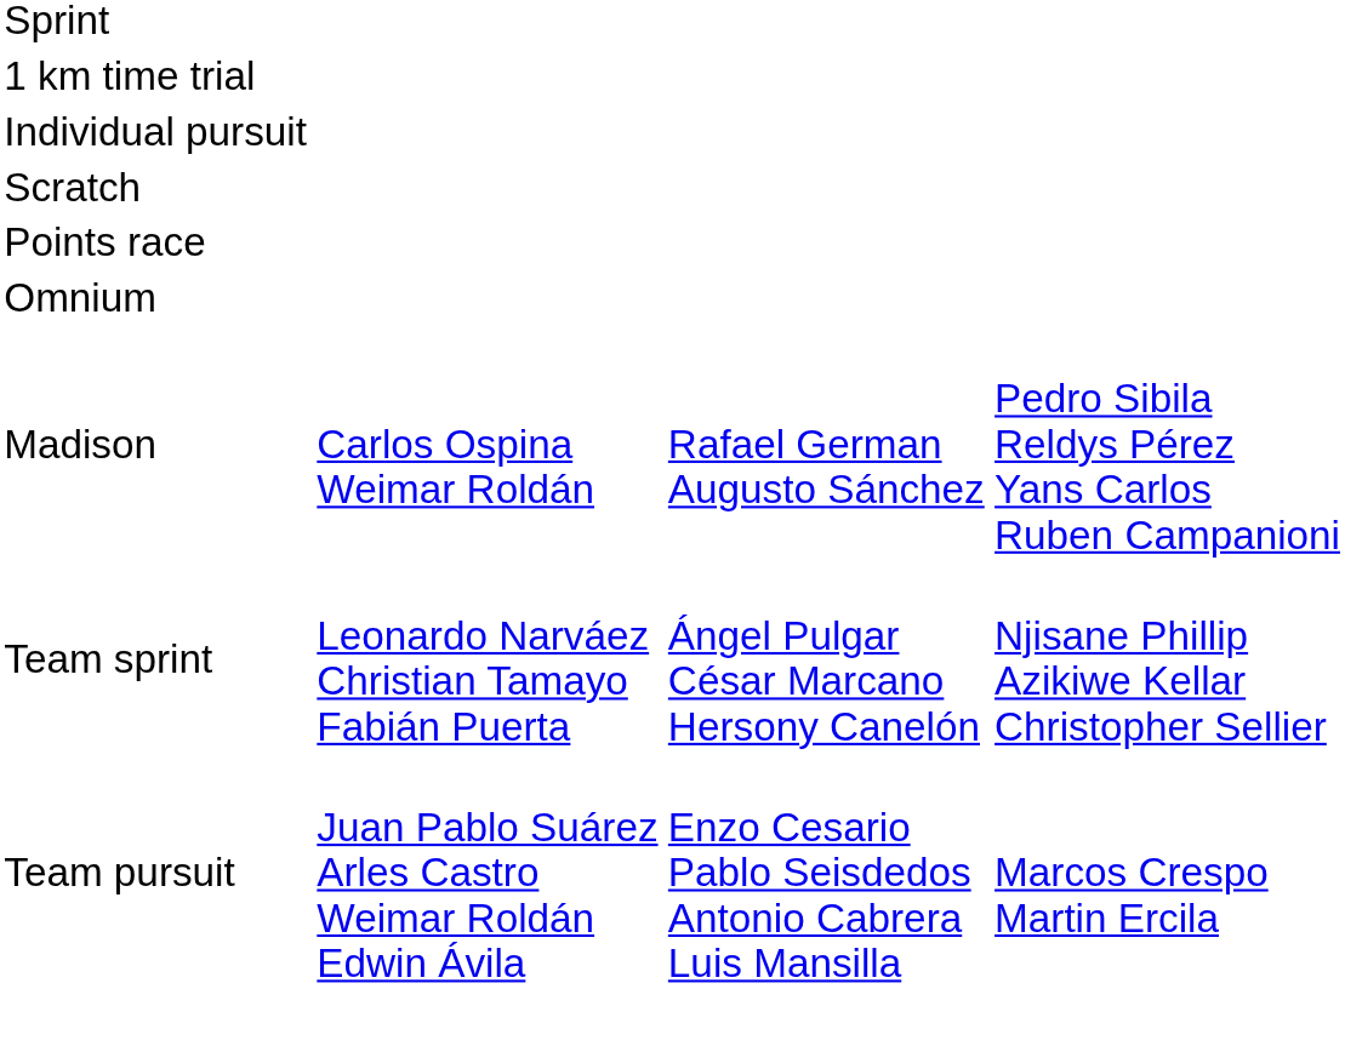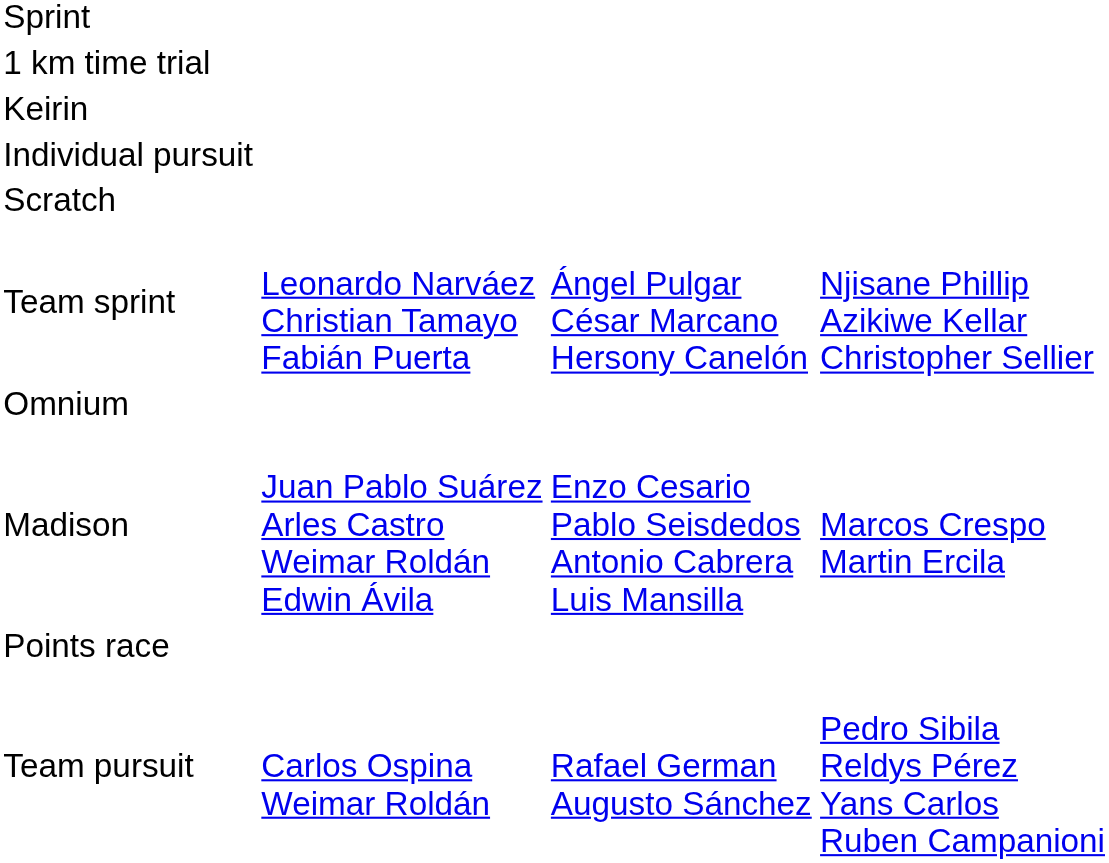+ row: Keirin
rows swapped: Points race <-> Team sprint
Madison | column 2: Carlos Ospina Weimar Roldán -> Juan Pablo Suárez Arles Castro Weimar Roldán Edwin Ávila
Madison | column 3: Rafael German Augusto Sánchez -> Enzo Cesario Pablo Seisdedos Antonio Cabrera Luis Mansilla
Madison | column 4: Pedro Sibila Reldys Pérez Yans Carlos Ruben Campanioni -> Marcos Crespo Martin Ercila
Team pursuit | column 2: Juan Pablo Suárez Arles Castro Weimar Roldán Edwin Ávila -> Carlos Ospina Weimar Roldán
Team pursuit | column 3: Enzo Cesario Pablo Seisdedos Antonio Cabrera Luis Mansilla -> Rafael German Augusto Sánchez
Team pursuit | column 4: Marcos Crespo Martin Ercila -> Pedro Sibila Reldys Pérez Yans Carlos Ruben Campanioni
